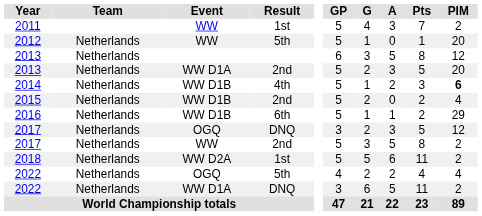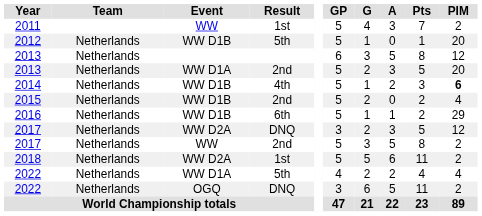2012 | Event: WW -> WW D1B
2017 / DNQ | Event: OGQ -> WW D2A
2022 / 5th | Event: OGQ -> WW D1A
2022 / DNQ | Event: WW D1A -> OGQ
